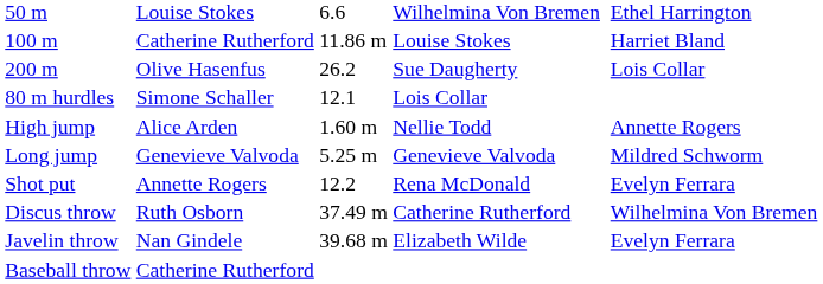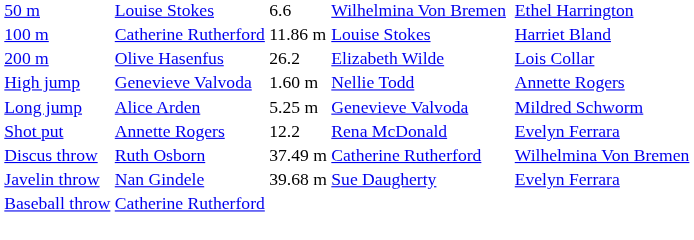200 m | column 4: Sue Daugherty -> Elizabeth Wilde
- row: 80 m hurdles | Simone Schaller | 12.1 | Lois Collar
High jump | column 2: Alice Arden -> Genevieve Valvoda
Long jump | column 2: Genevieve Valvoda -> Alice Arden
Javelin throw | column 4: Elizabeth Wilde -> Sue Daugherty
